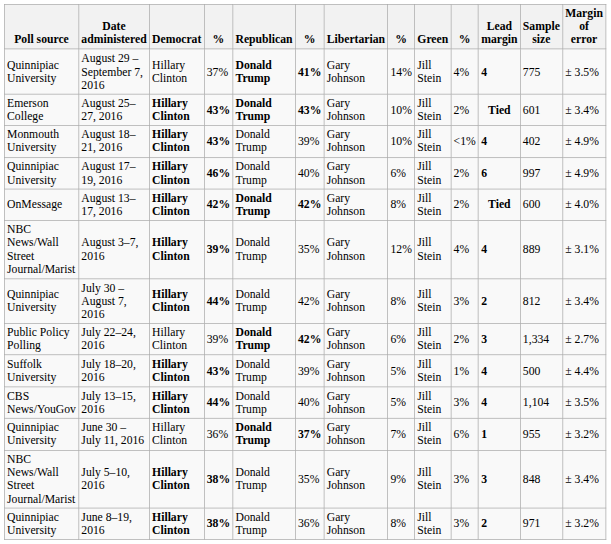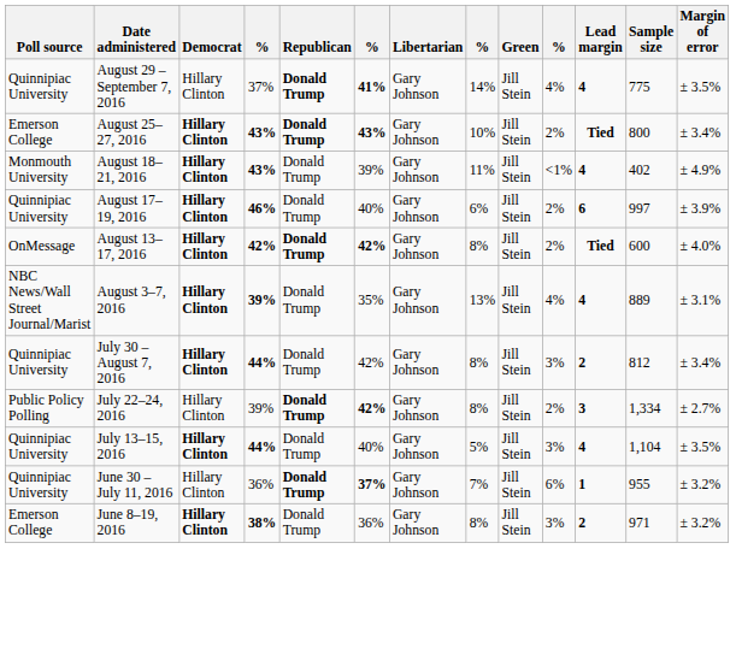August 25–27, 2016 | Sample size: 601 -> 800
August 18–21, 2016 | column 8: 10% -> 11%
August 17–19, 2016 | Margin of error: ± 4.9% -> ± 3.9%
August 3–7, 2016 | column 8: 12% -> 13%
July 22–24, 2016 | column 8: 6% -> 8%
- row: Suffolk University | July 18–20, 2016 | Hillary Clinton | 43% | Donald Trump | 39% | Gary Johnson | 5% | Jill Stein | 1% | 4 | 500 | ± 4.4%
July 13–15, 2016 | Poll source: CBS News/YouGov -> Quinnipiac University
- row: NBC News/Wall Street Journal/Marist | July 5–10, 2016 | Hillary Clinton | 38% | Donald Trump | 35% | Gary Johnson | 9% | Jill Stein | 3% | 3 | 848 | ± 3.4%
June 8–19, 2016 | Poll source: Quinnipiac University -> Emerson College
